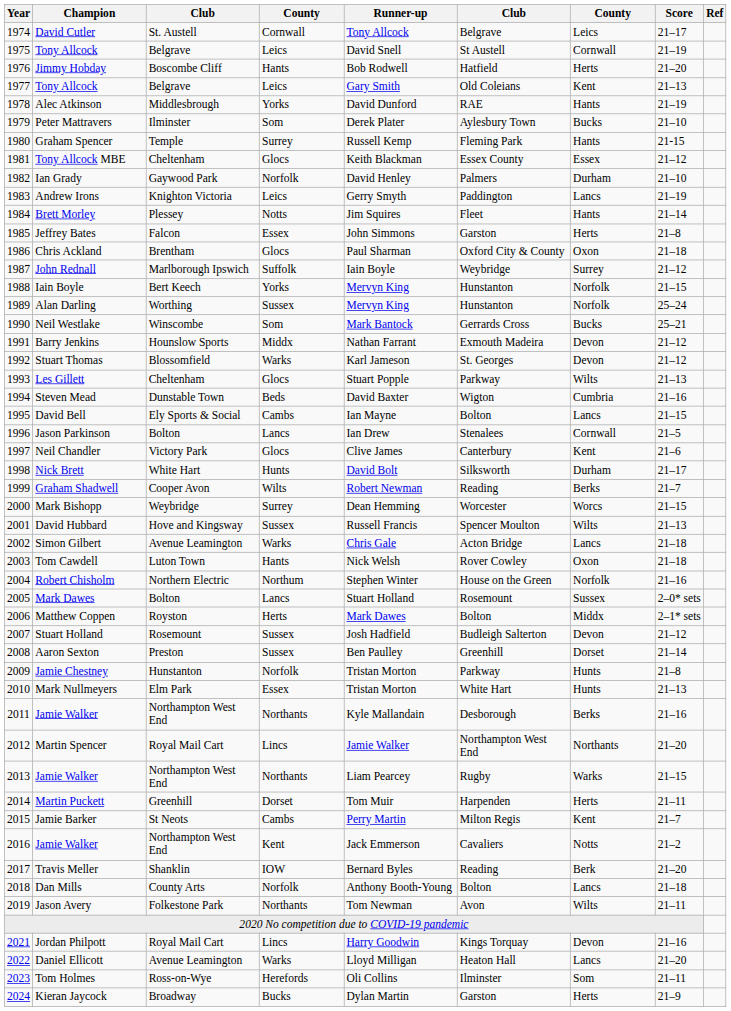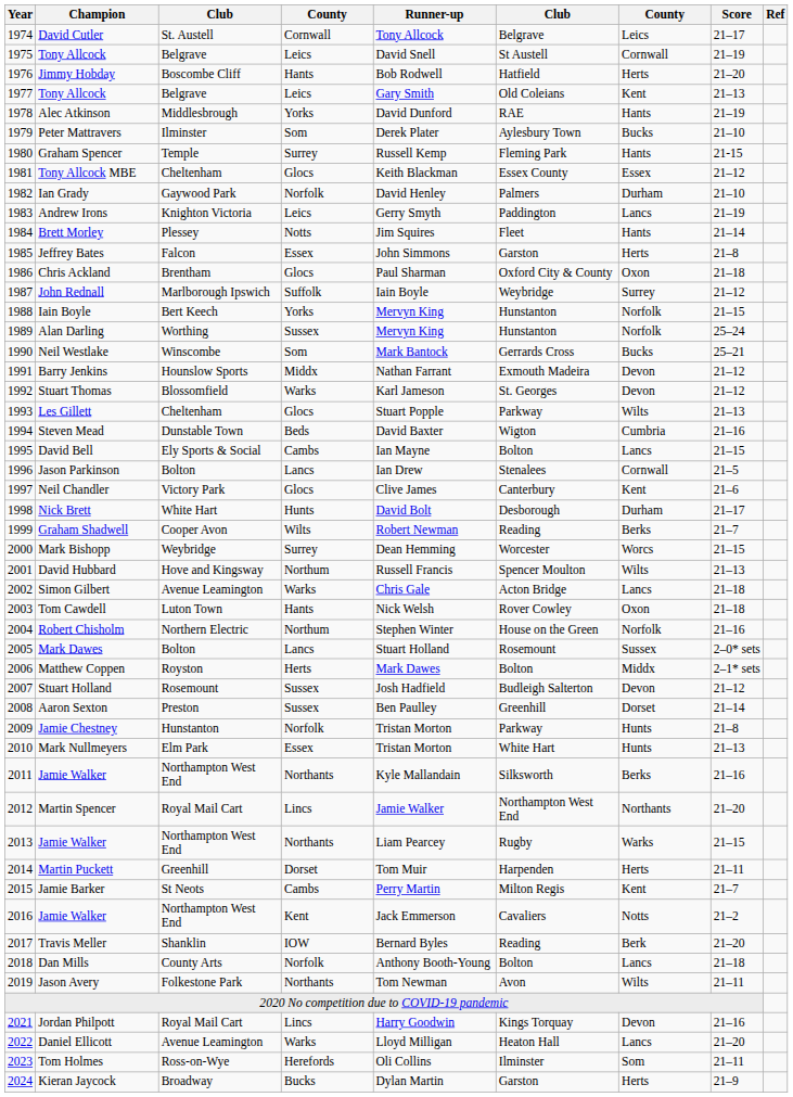Nick Brett | column 6: Silksworth -> Desborough
David Hubbard | column 4: Sussex -> Northum
2011 / Jamie Walker | column 6: Desborough -> Silksworth
